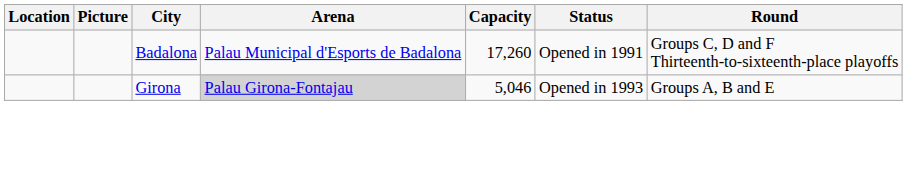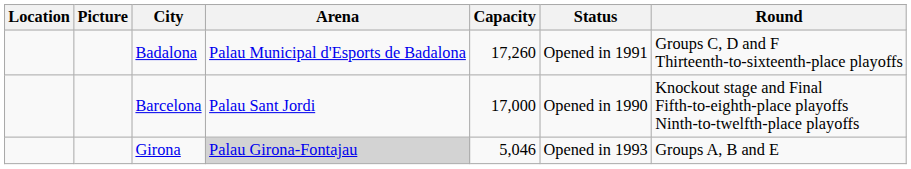+ row: Barcelona | Palau Sant Jordi | 17,000 | Opened in 1990 | Knockout stage and Final Fifth-to-eighth-place playoffs Ninth-to-twelfth-place playoffs
